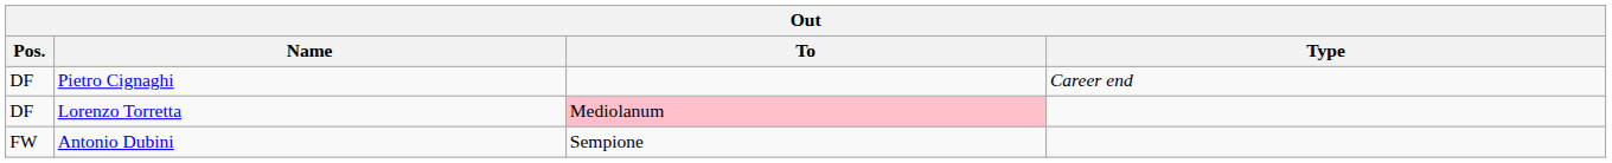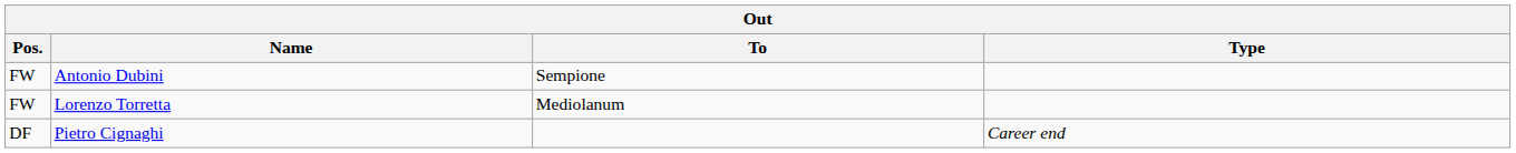rows swapped: Pietro Cignaghi <-> Antonio Dubini
Lorenzo Torretta | Pos.: DF -> FW
Lorenzo Torretta | To: pink background -> no background
